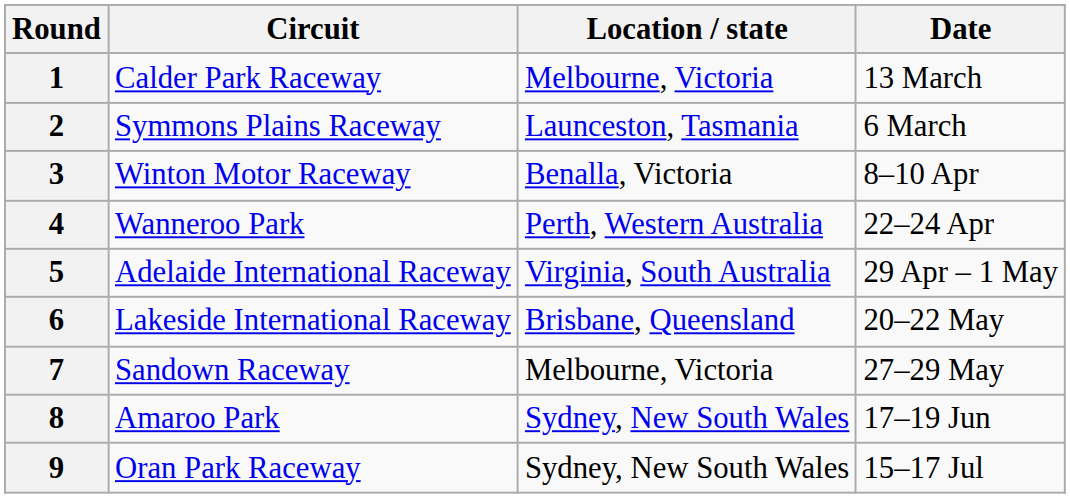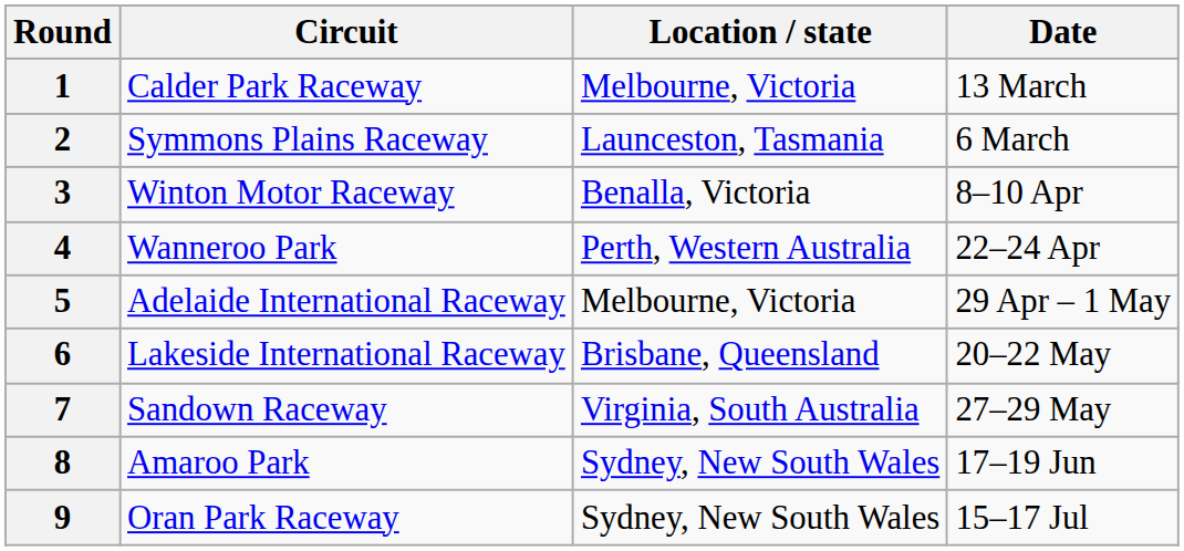5 | Location / state: Virginia, South Australia -> Melbourne, Victoria
7 | Location / state: Melbourne, Victoria -> Virginia, South Australia
